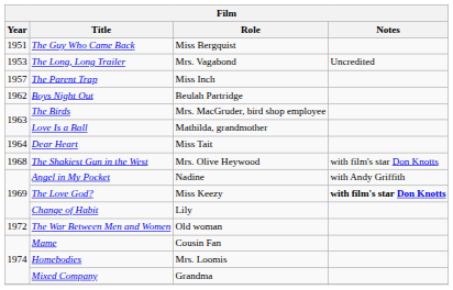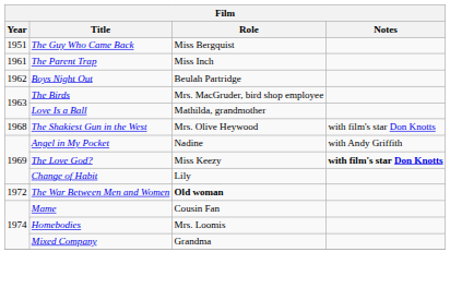- row: 1953 | The Long, Long Trailer | Mrs. Vagabond | Uncredited
The Parent Trap | Year: 1957 -> 1961
- row: 1964 | Dear Heart | Miss Tait
The War Between Men and Women | Role: normal -> bold
